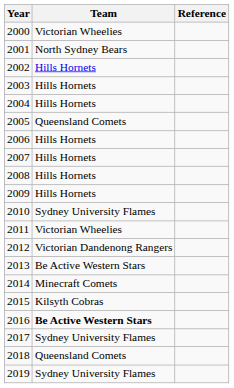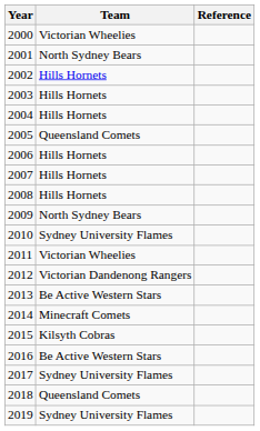2009 | Team: Hills Hornets -> North Sydney Bears
2016 | Team: bold -> normal
